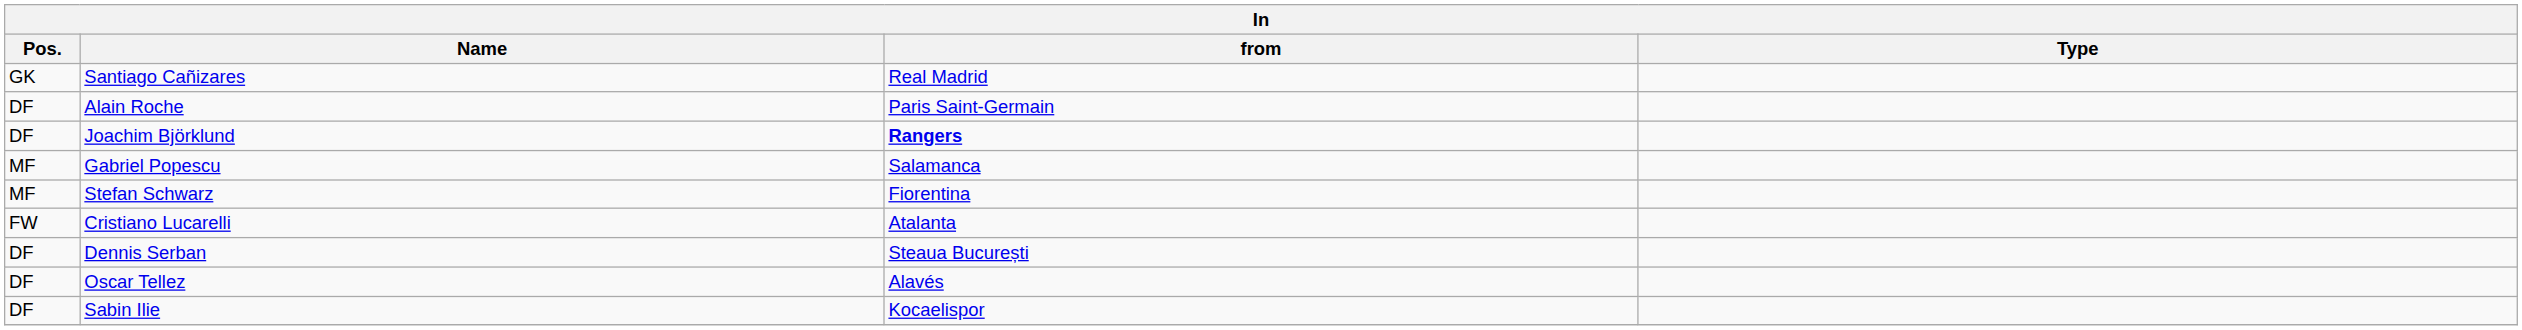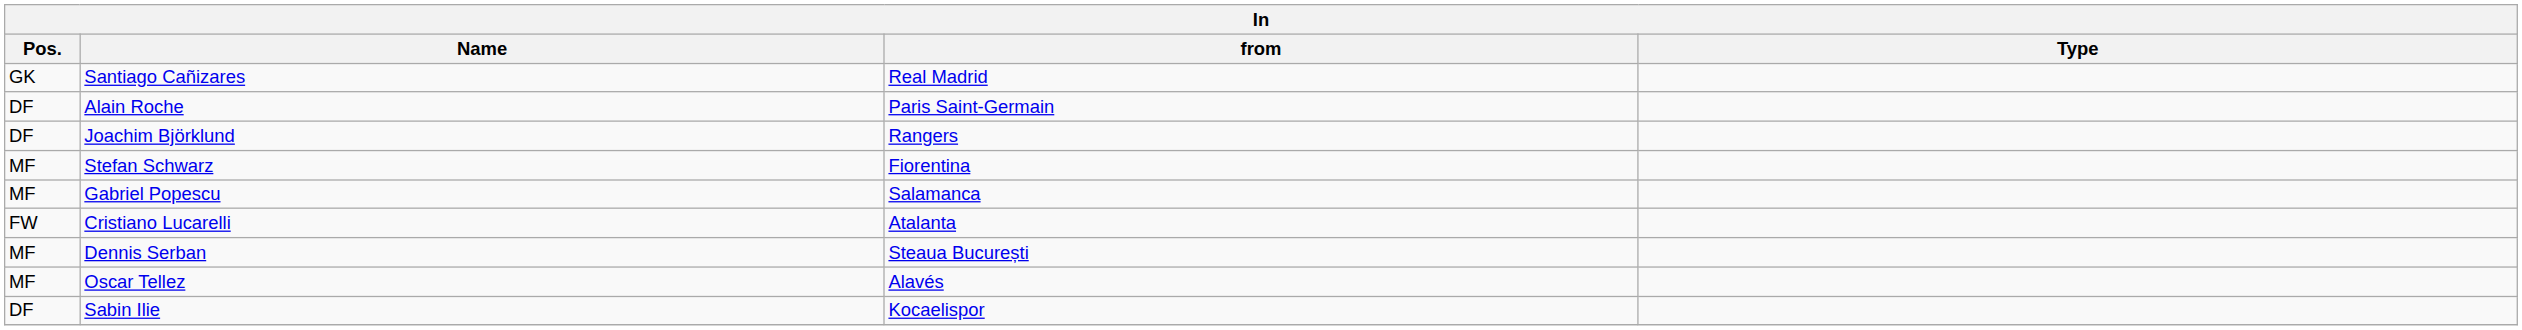Joachim Björklund | from: bold -> normal
rows swapped: Stefan Schwarz <-> Gabriel Popescu
Dennis Serban | Pos.: DF -> MF
Oscar Tellez | Pos.: DF -> MF
